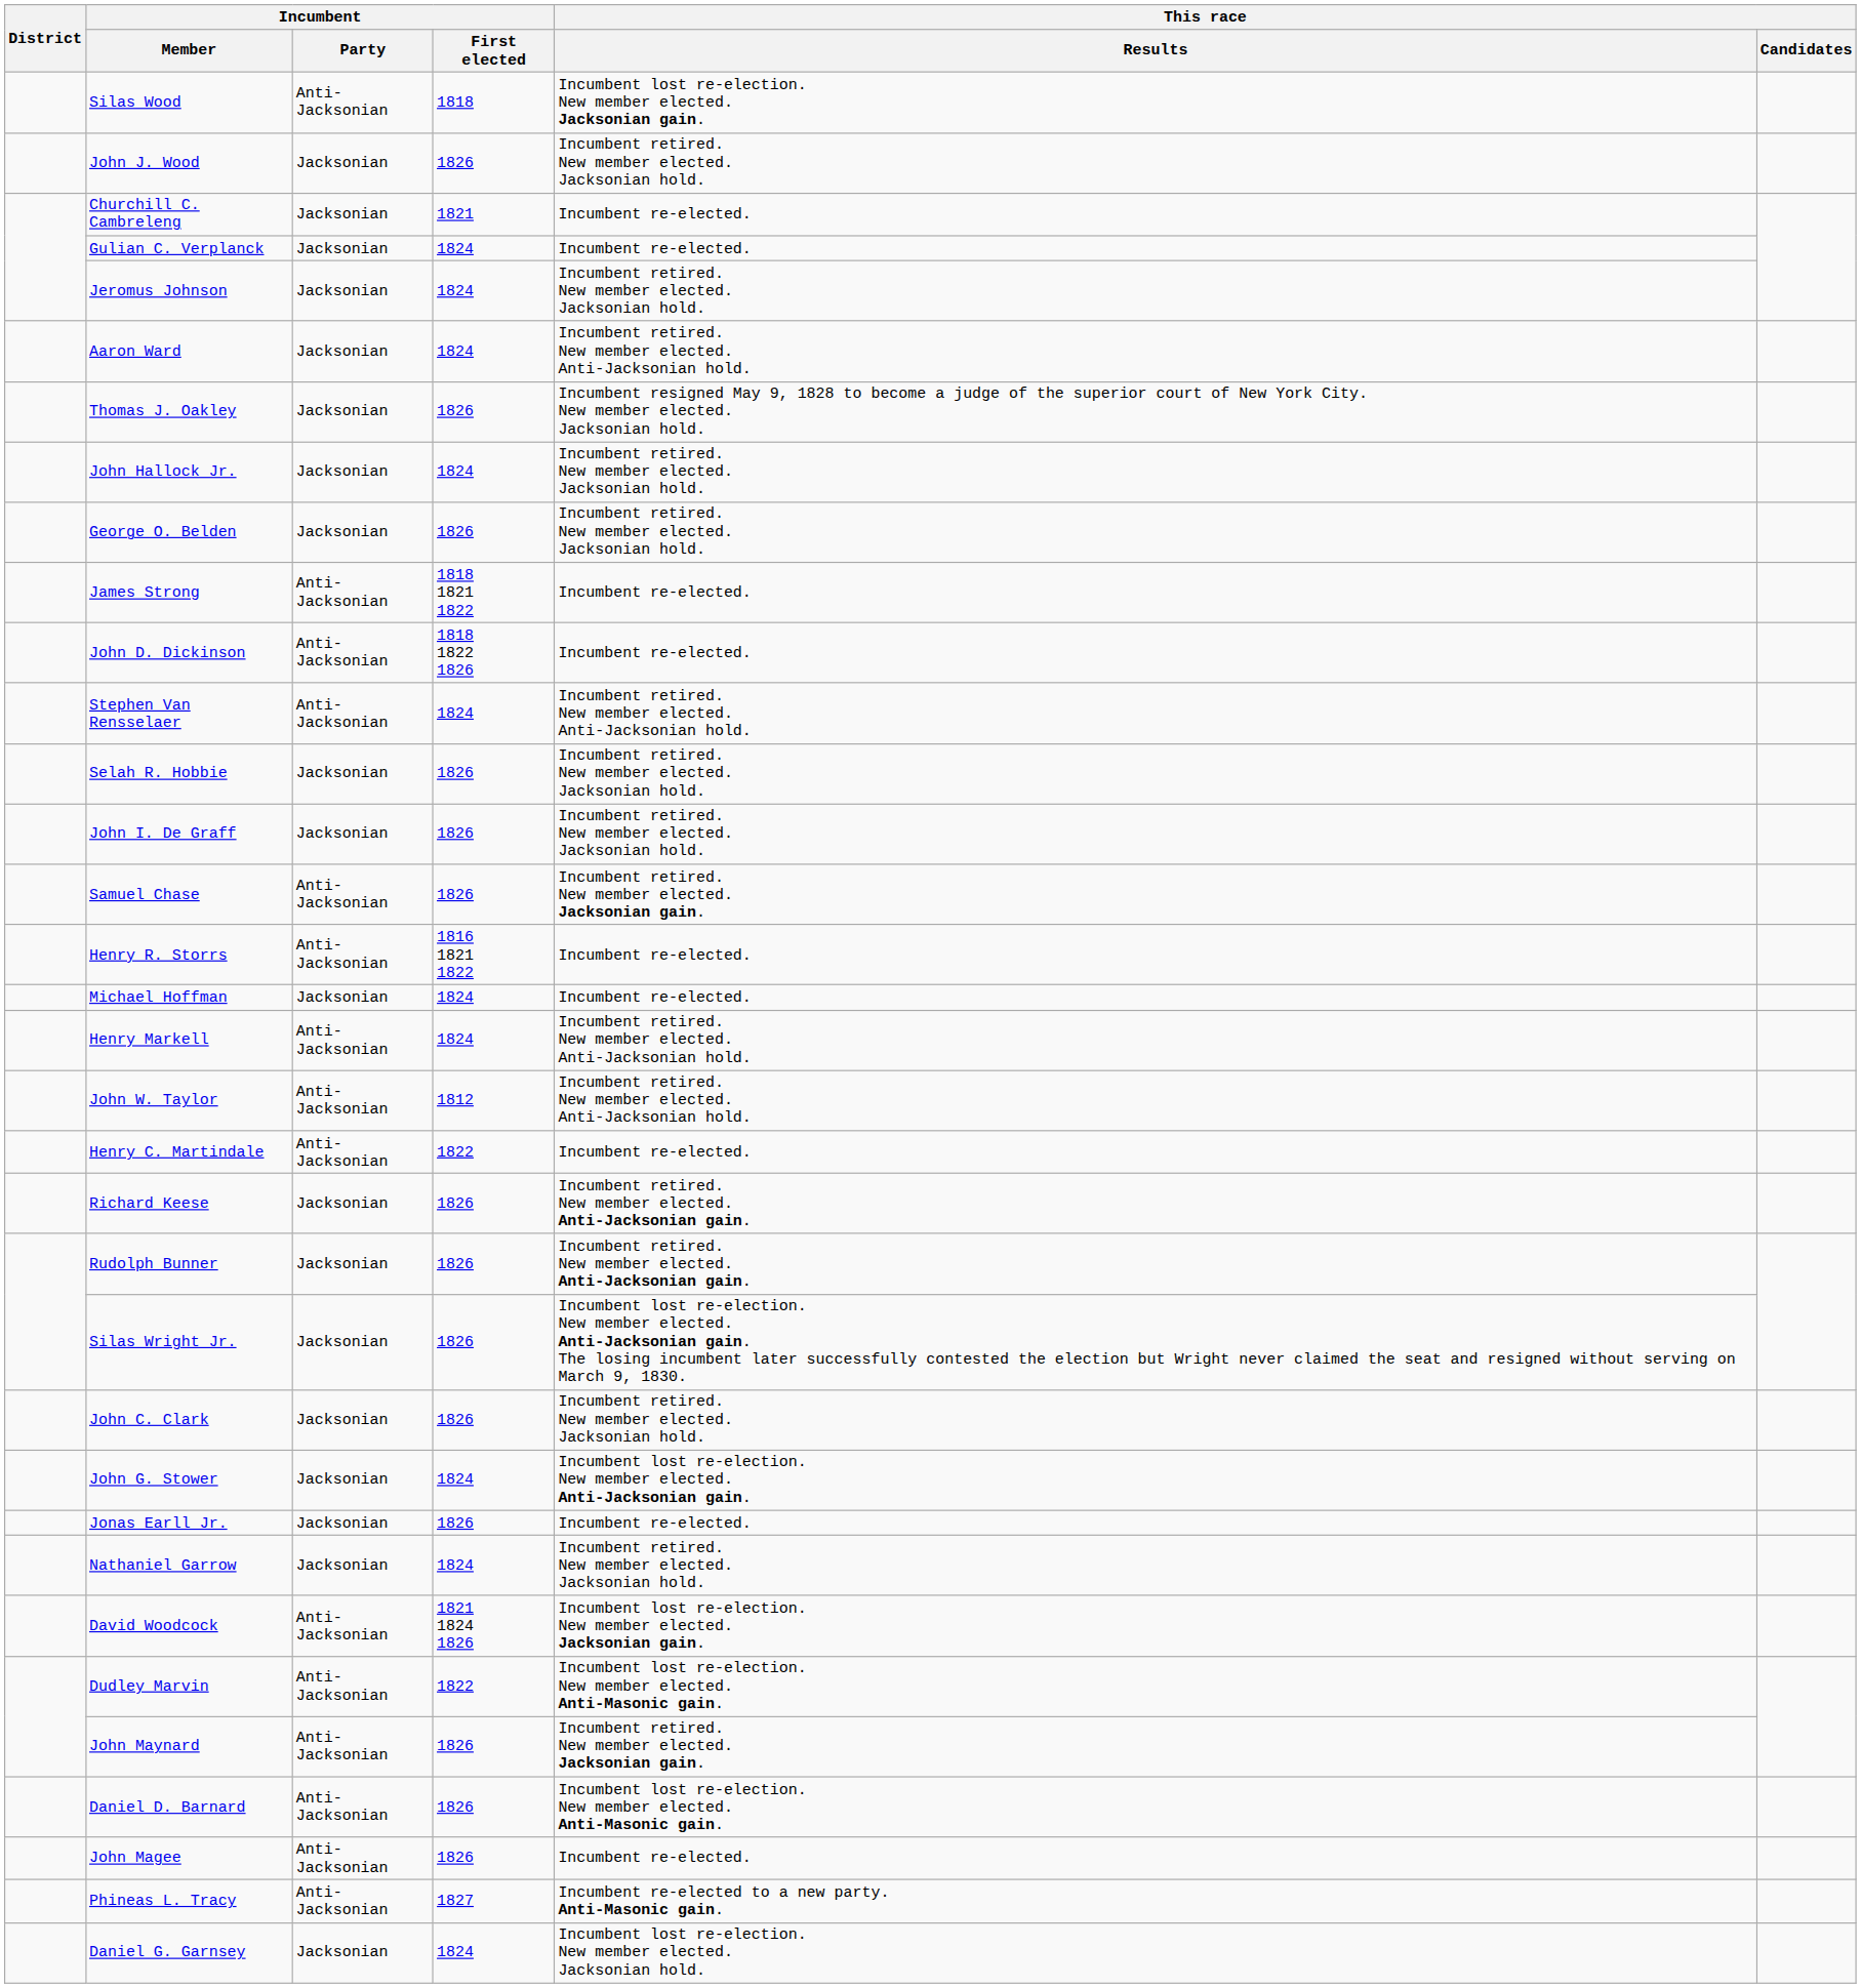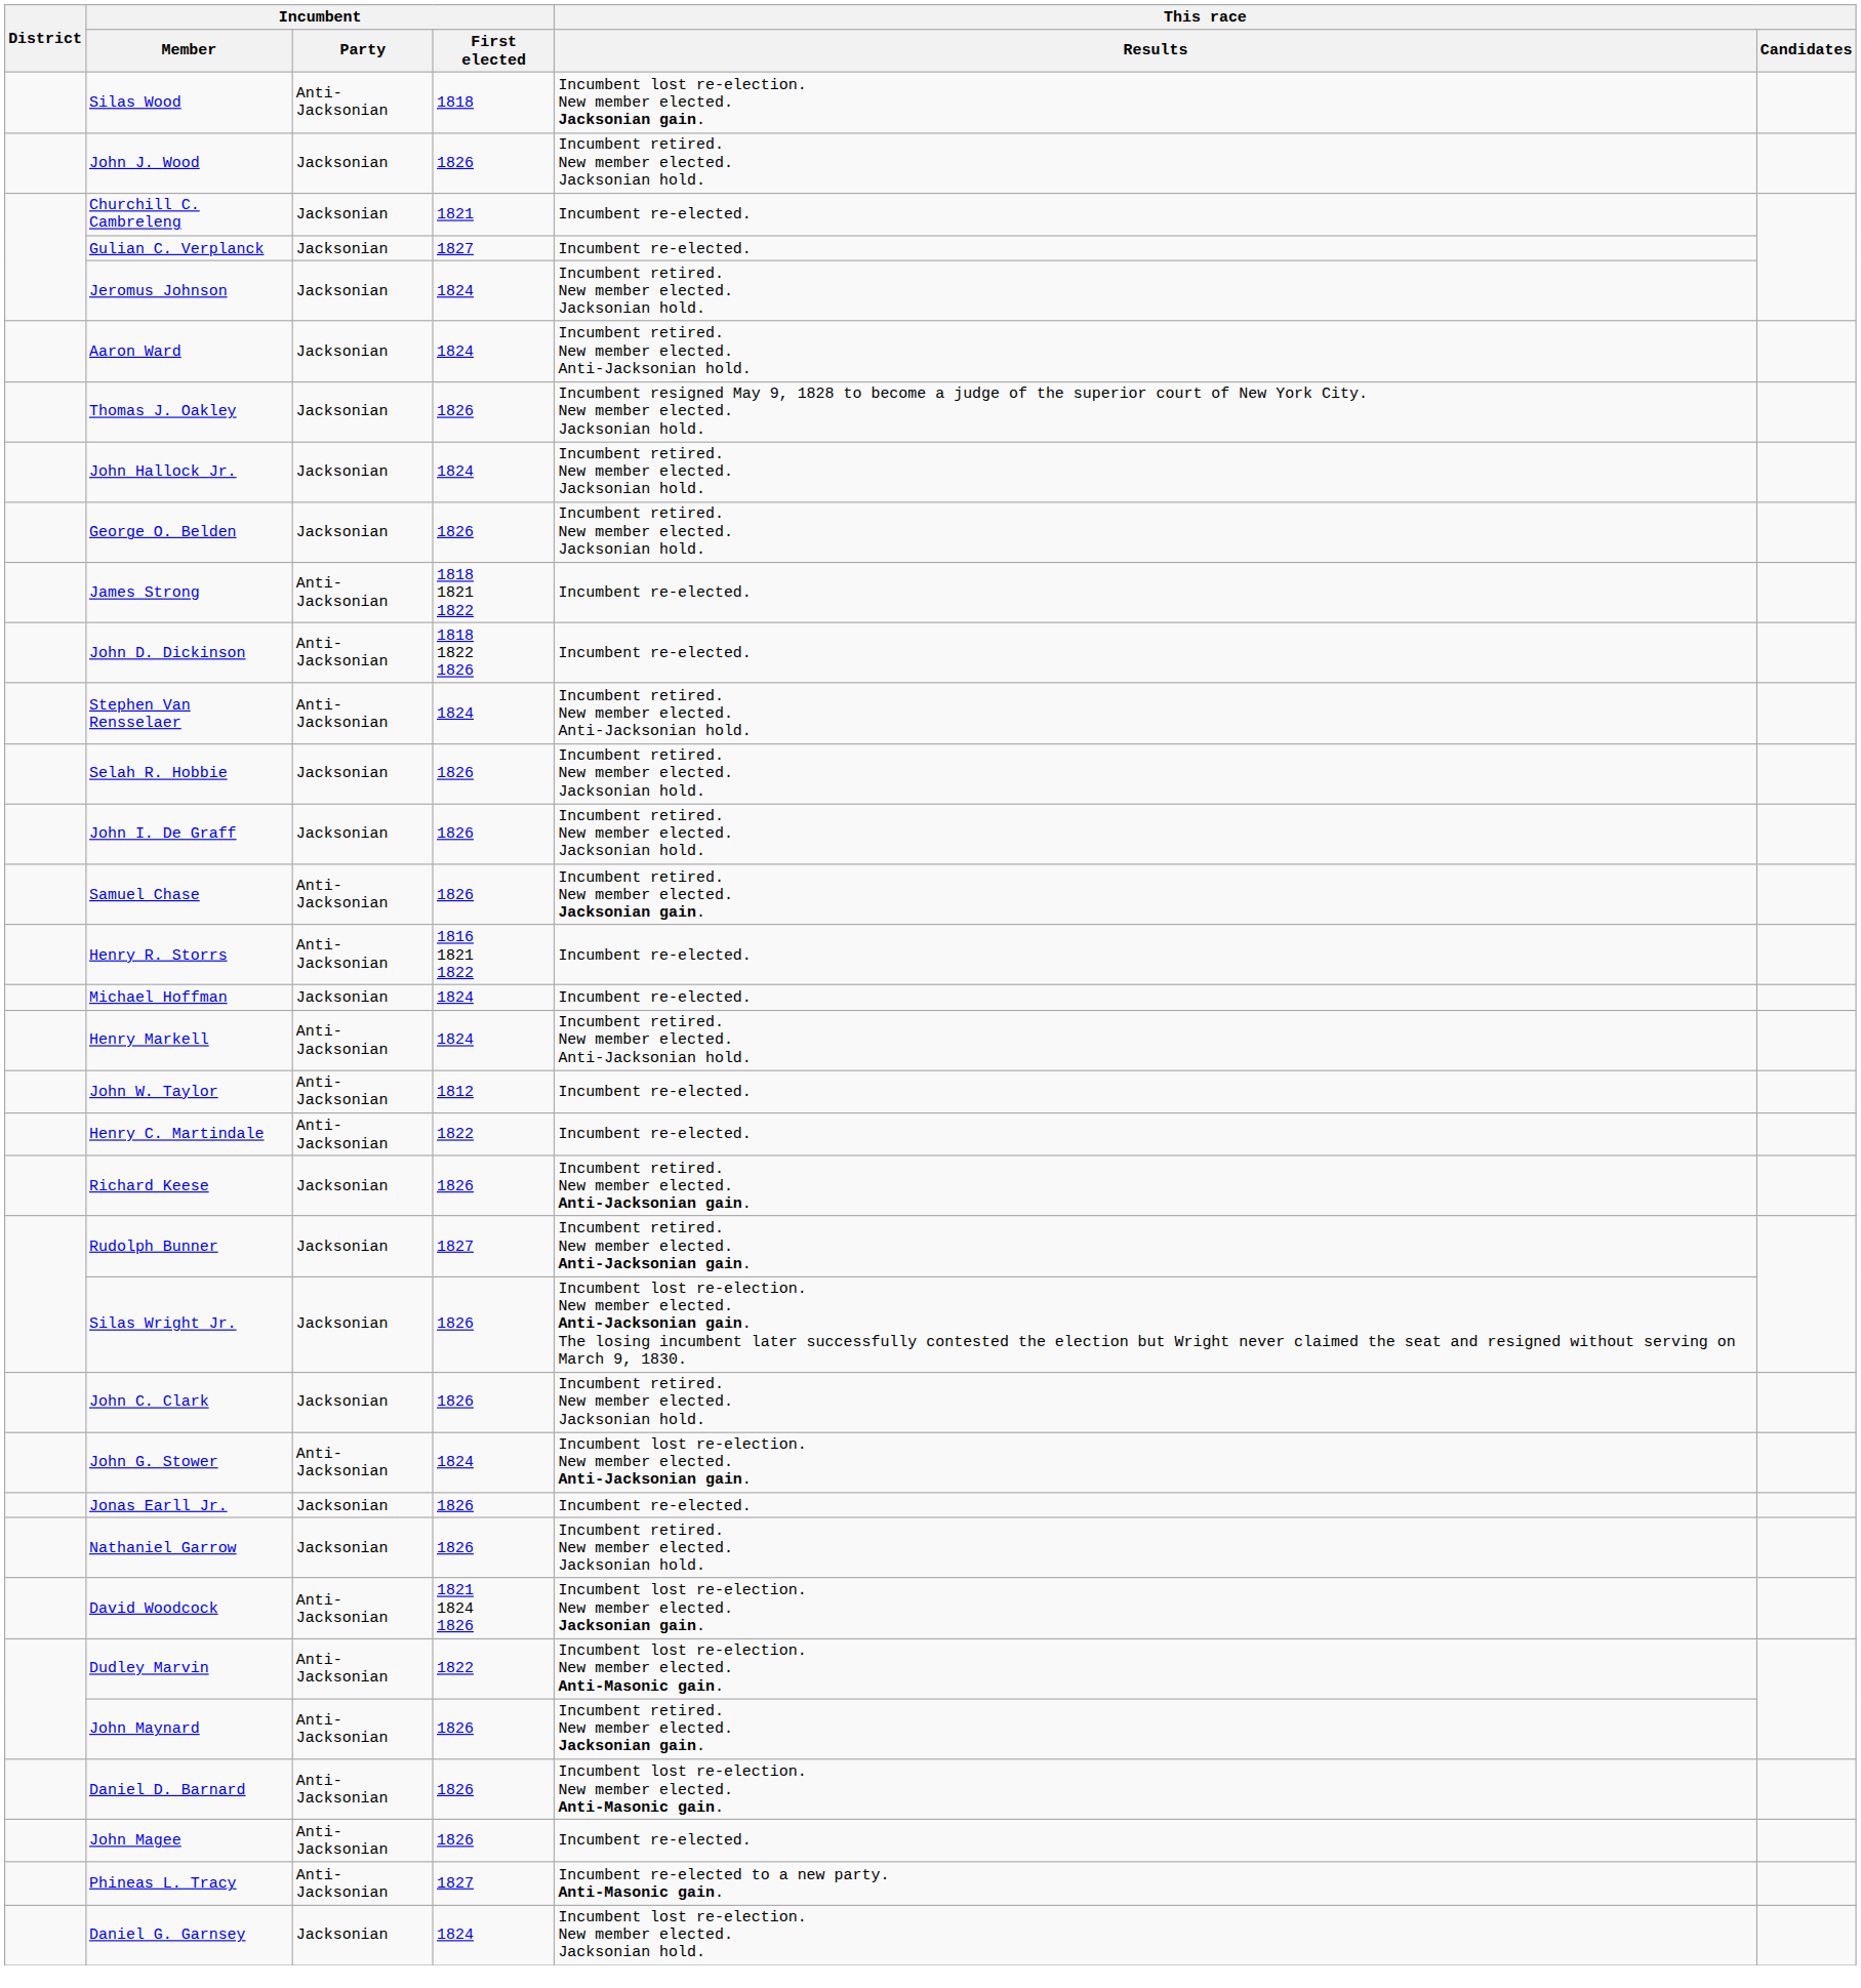Gulian C. Verplanck | Incumbent / First elected: 1824 -> 1827
John W. Taylor | This race / Results: Incumbent retired. New member elected. Anti-Jacksonian hold. -> Incumbent re-elected.
Rudolph Bunner | Incumbent / First elected: 1826 -> 1827
John G. Stower | Incumbent / Party: Jacksonian -> Anti-Jacksonian
Nathaniel Garrow | Incumbent / First elected: 1824 -> 1826
